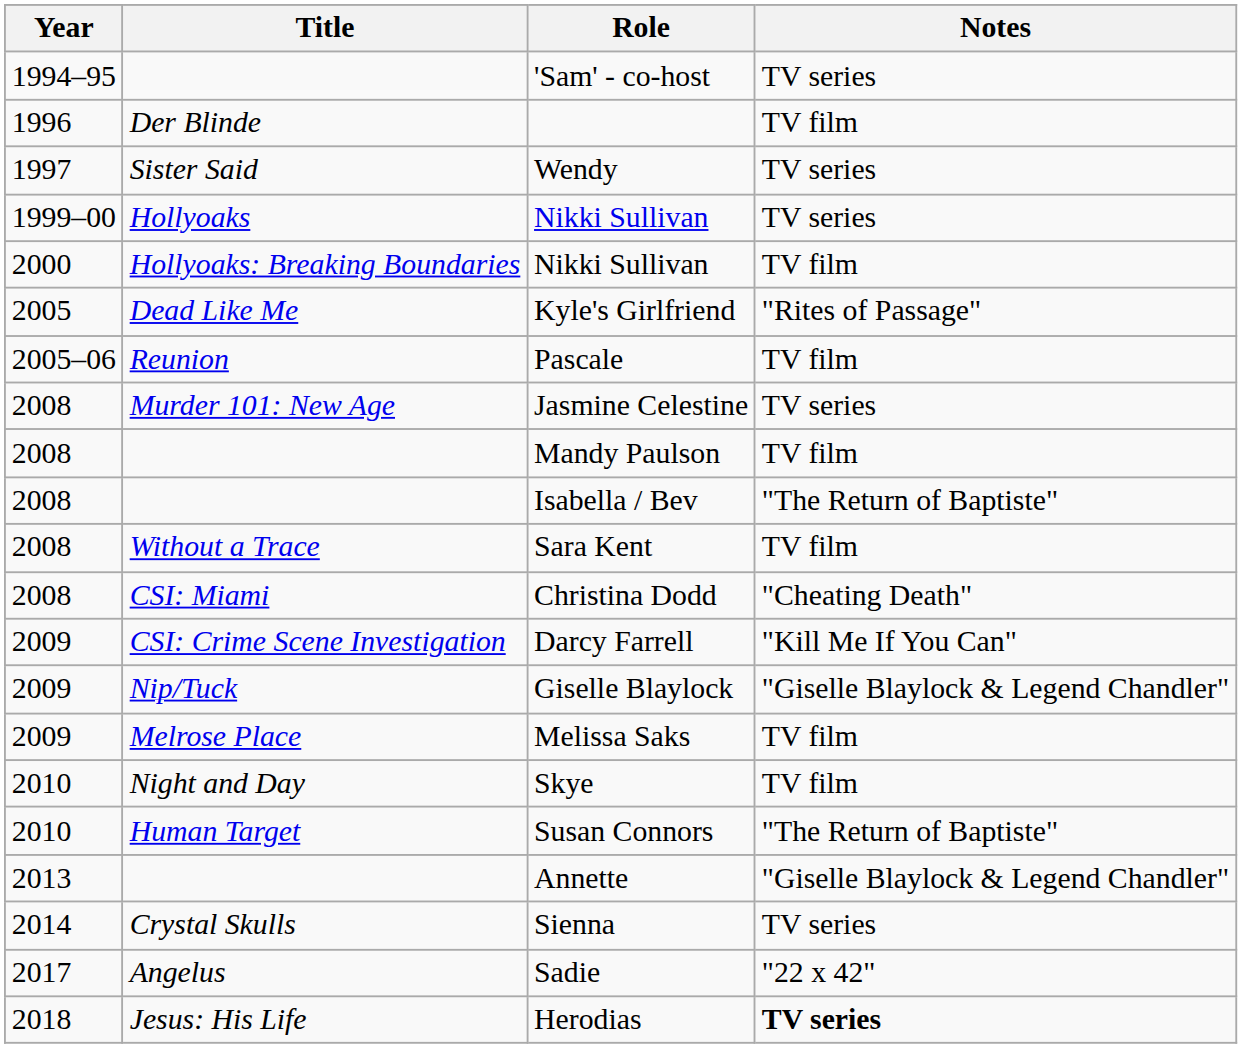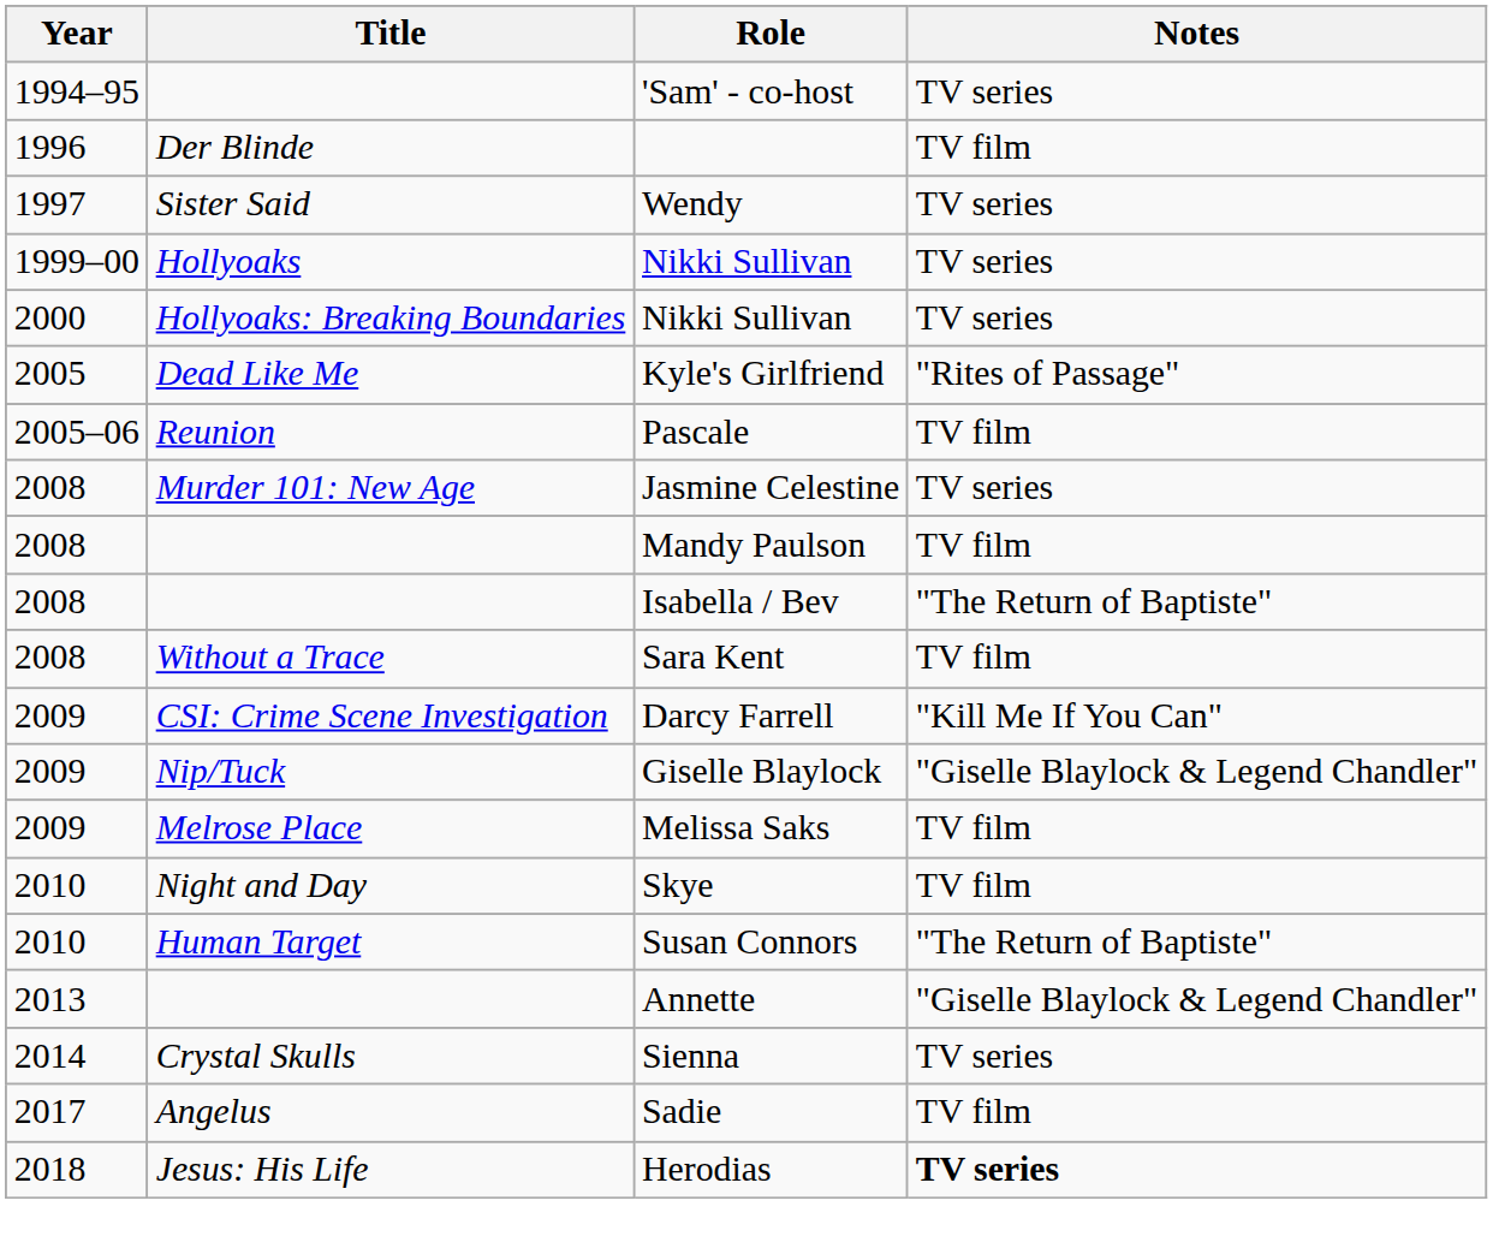Hollyoaks: Breaking Boundaries / Nikki Sullivan | Notes: TV film -> TV series
- row: 2008 | CSI: Miami | Christina Dodd | "Cheating Death"
Sadie | Notes: "22 x 42" -> TV film
